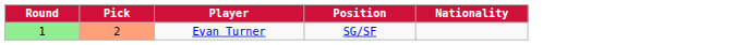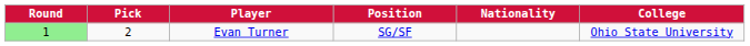+ column: College | Ohio State University
Evan Turner | Pick: lightsalmon background -> no background
